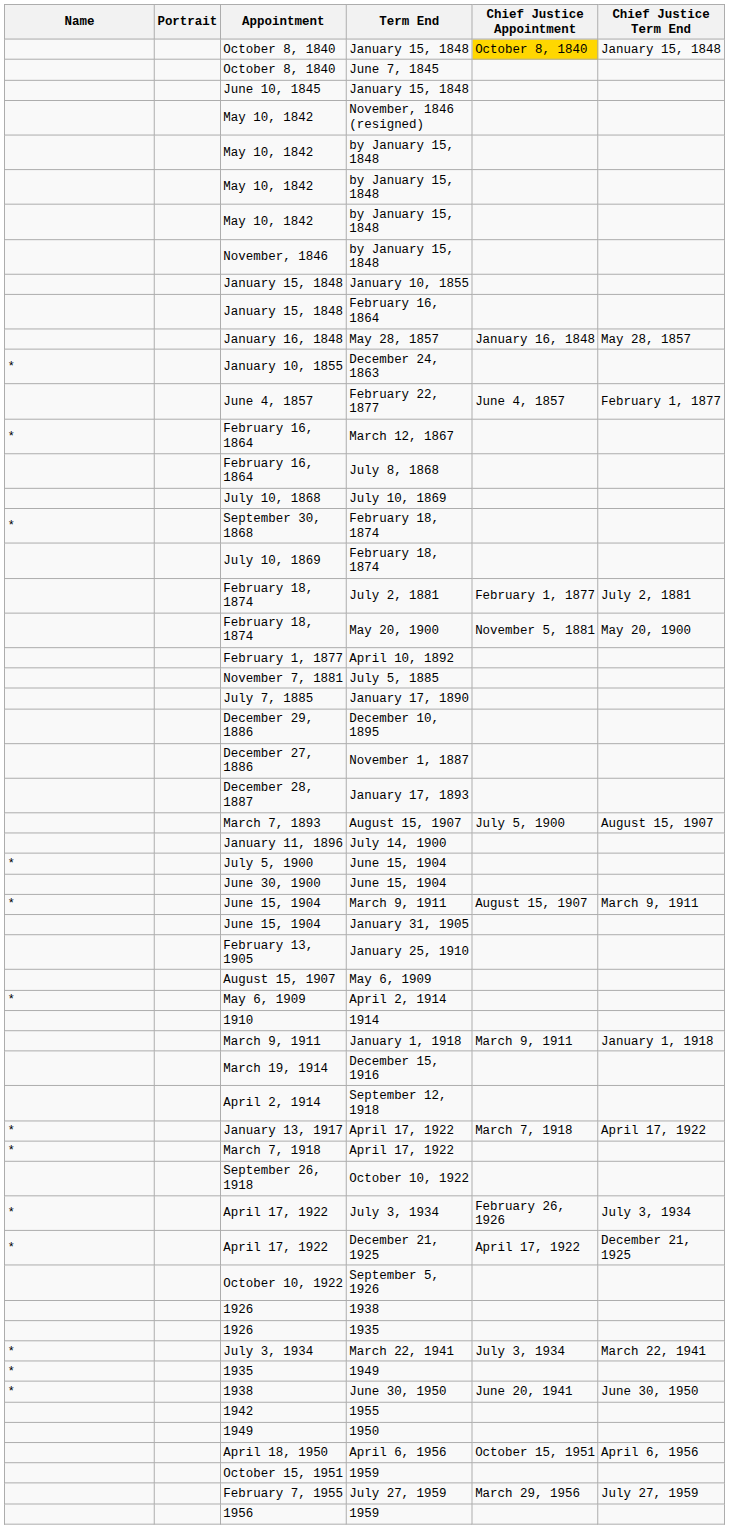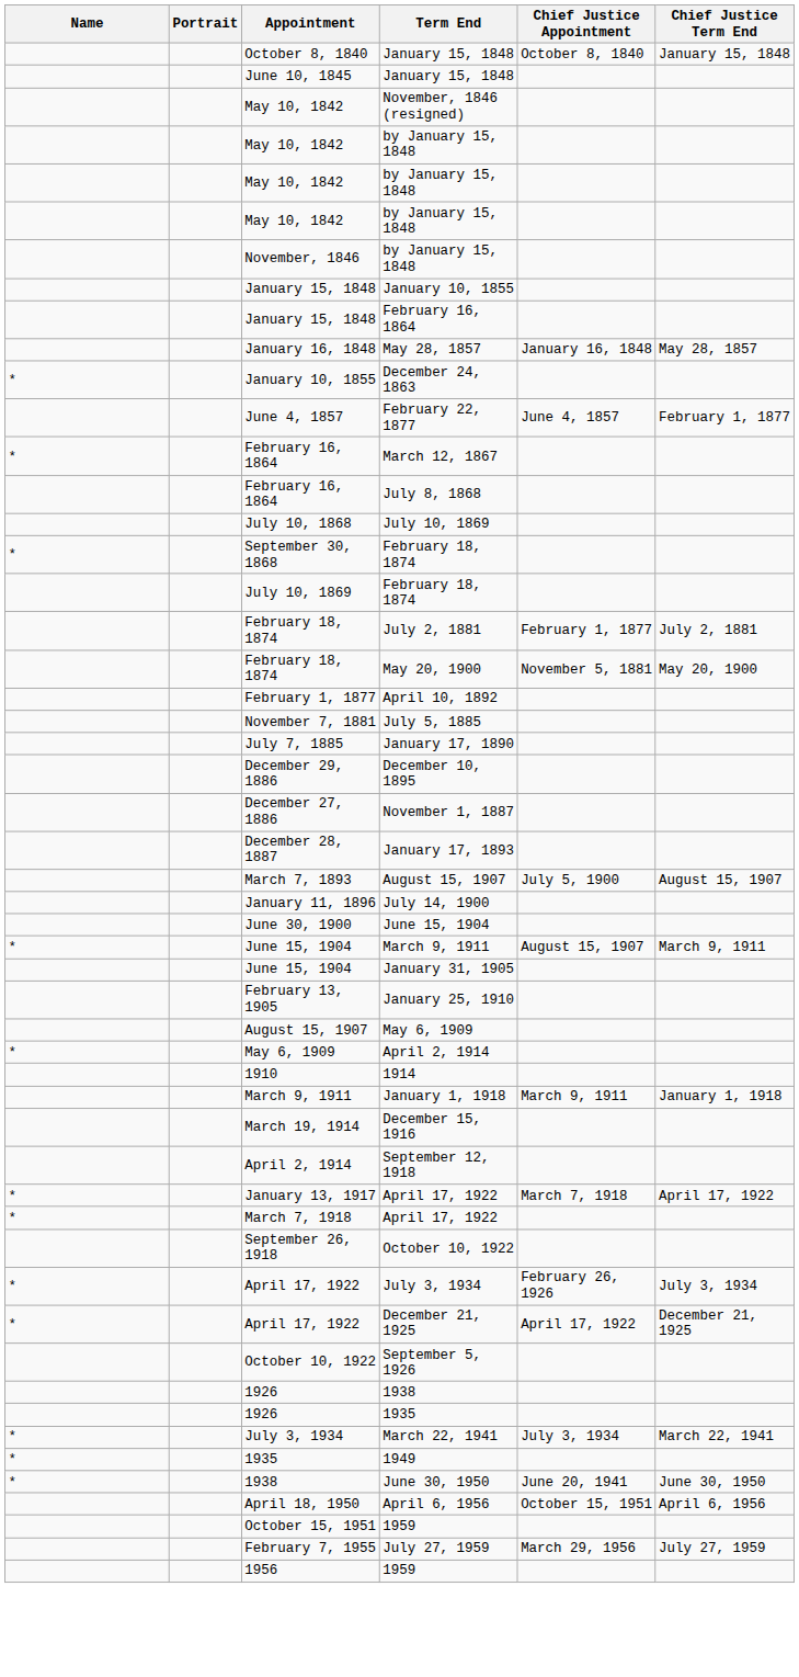October 8, 1840 / January 15, 1848 | Chief Justice Appointment: gold background -> no background
- row: October 8, 1840 | June 7, 1845
- row: * | July 5, 1900 | June 15, 1904
- row: 1942 | 1955
- row: 1949 | 1950
